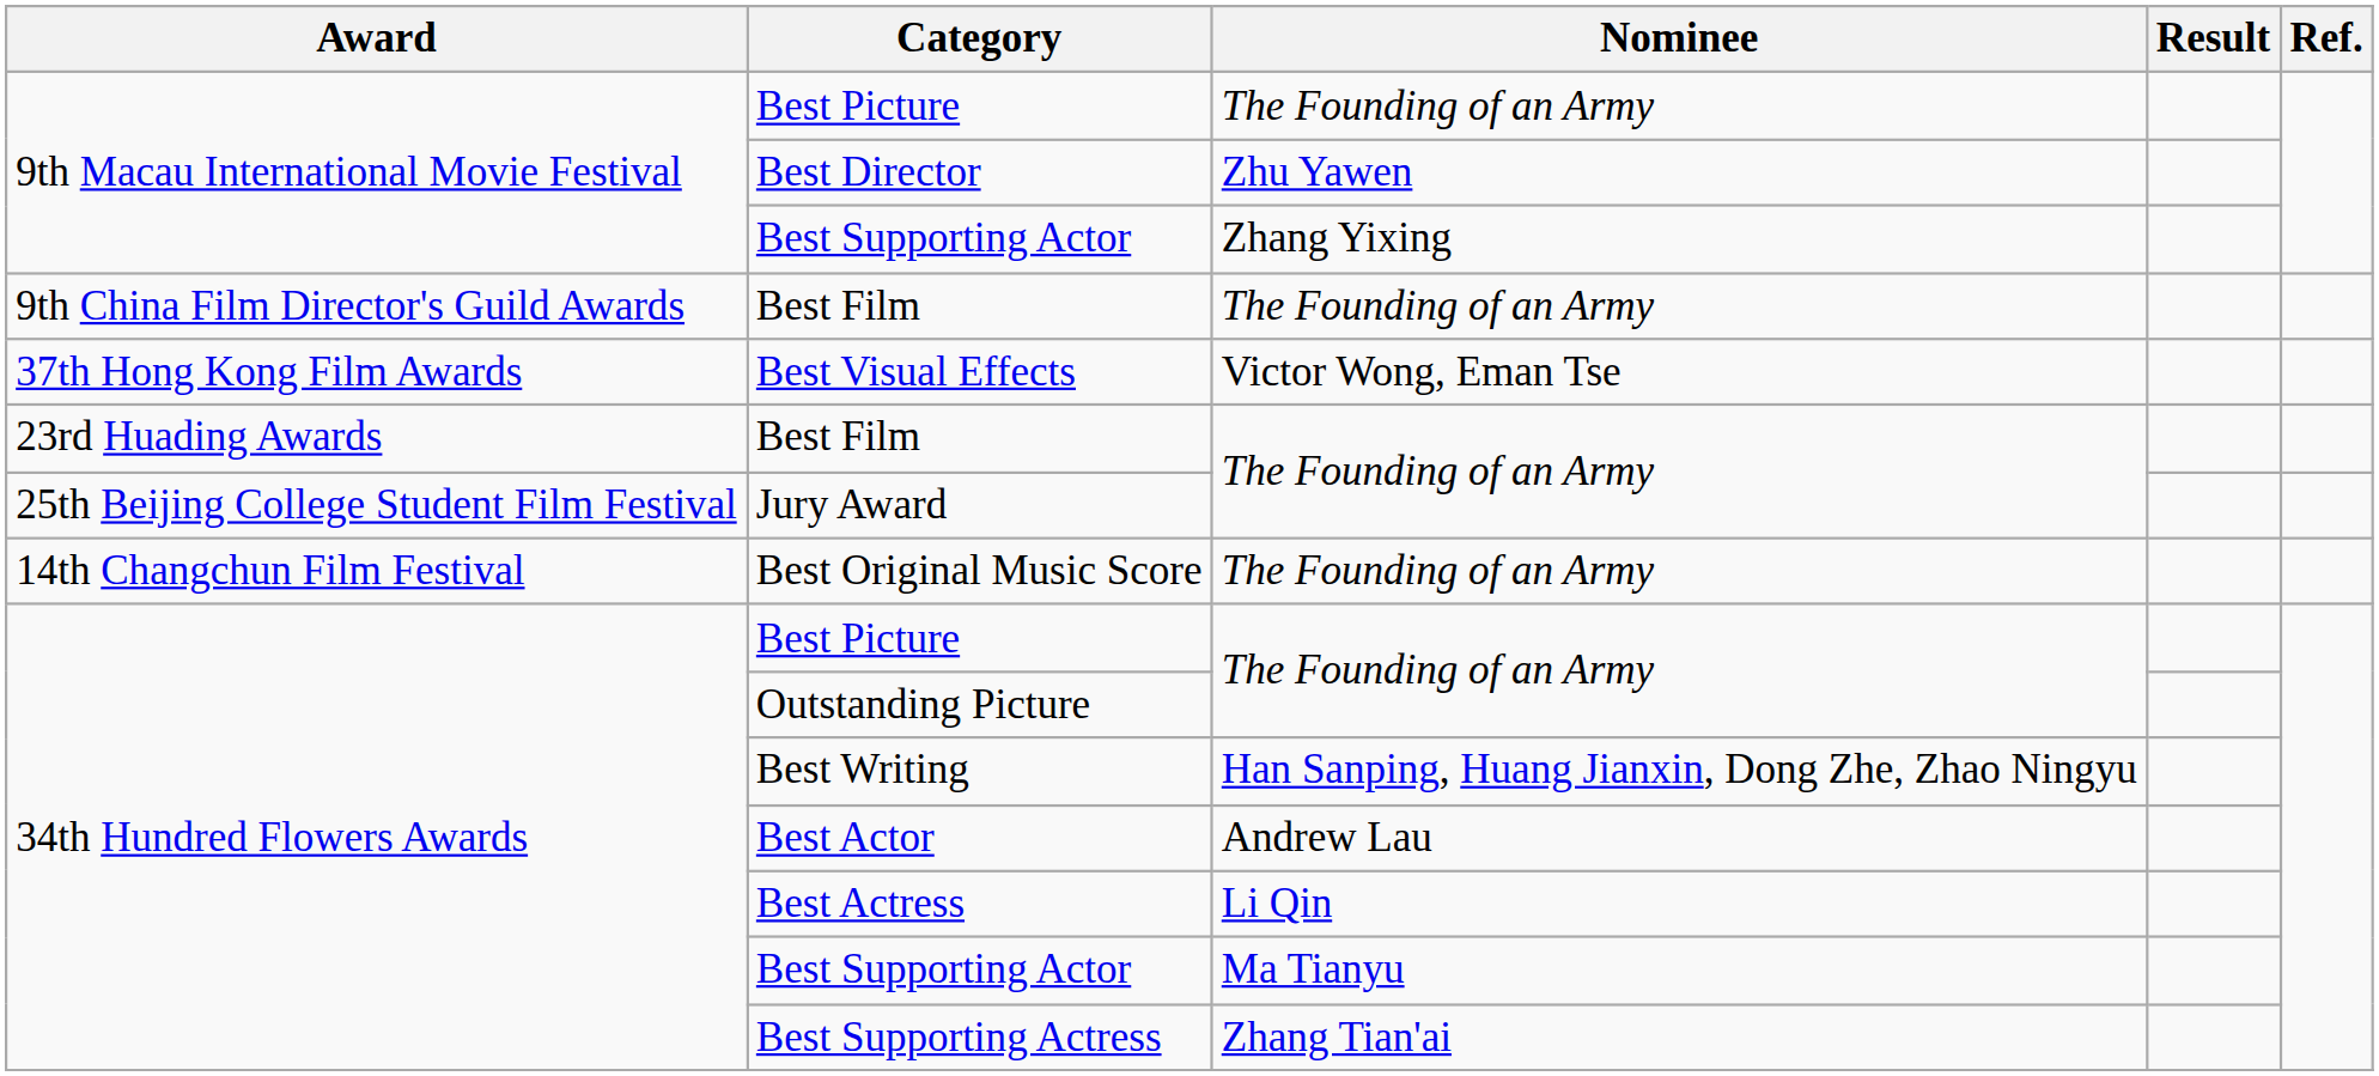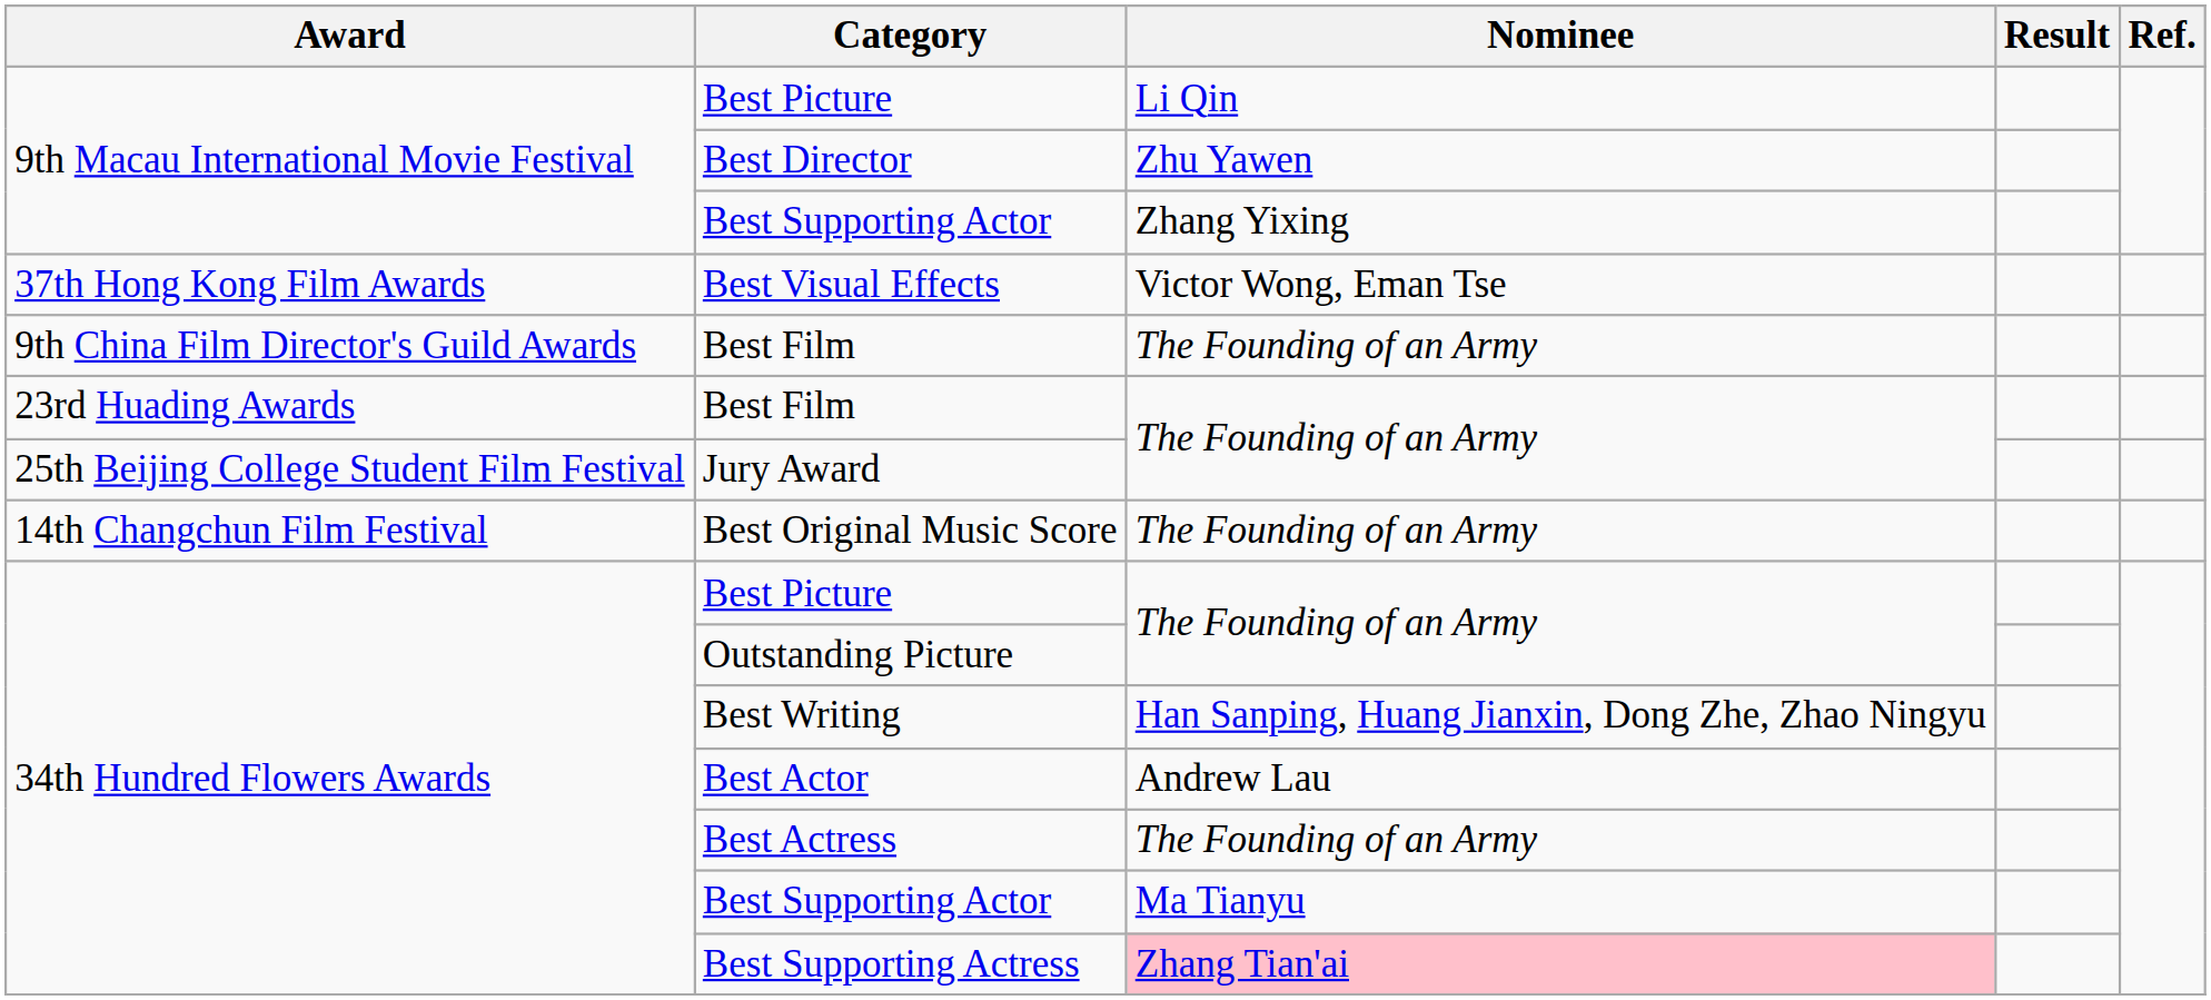9th Macau International Movie Festival / Best Picture | Nominee: The Founding of an Army -> Li Qin
rows swapped: 9th China Film Director's Guild Awards / Best Film <-> Best Visual Effects
Best Actress | Nominee: Li Qin -> The Founding of an Army
Best Supporting Actress | Nominee: no background -> pink background
